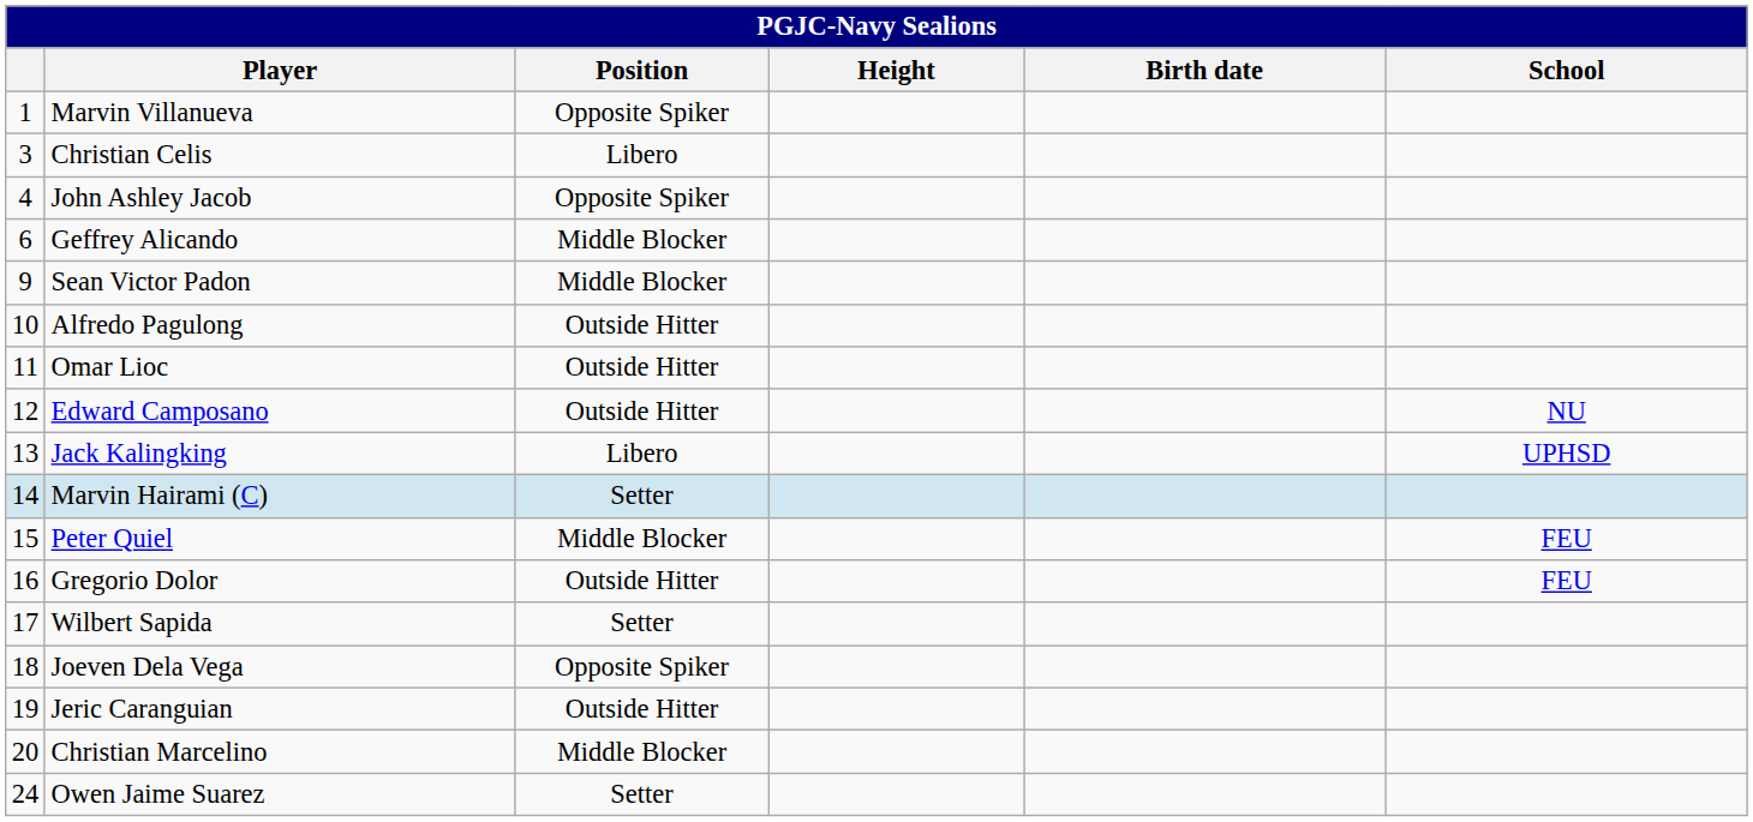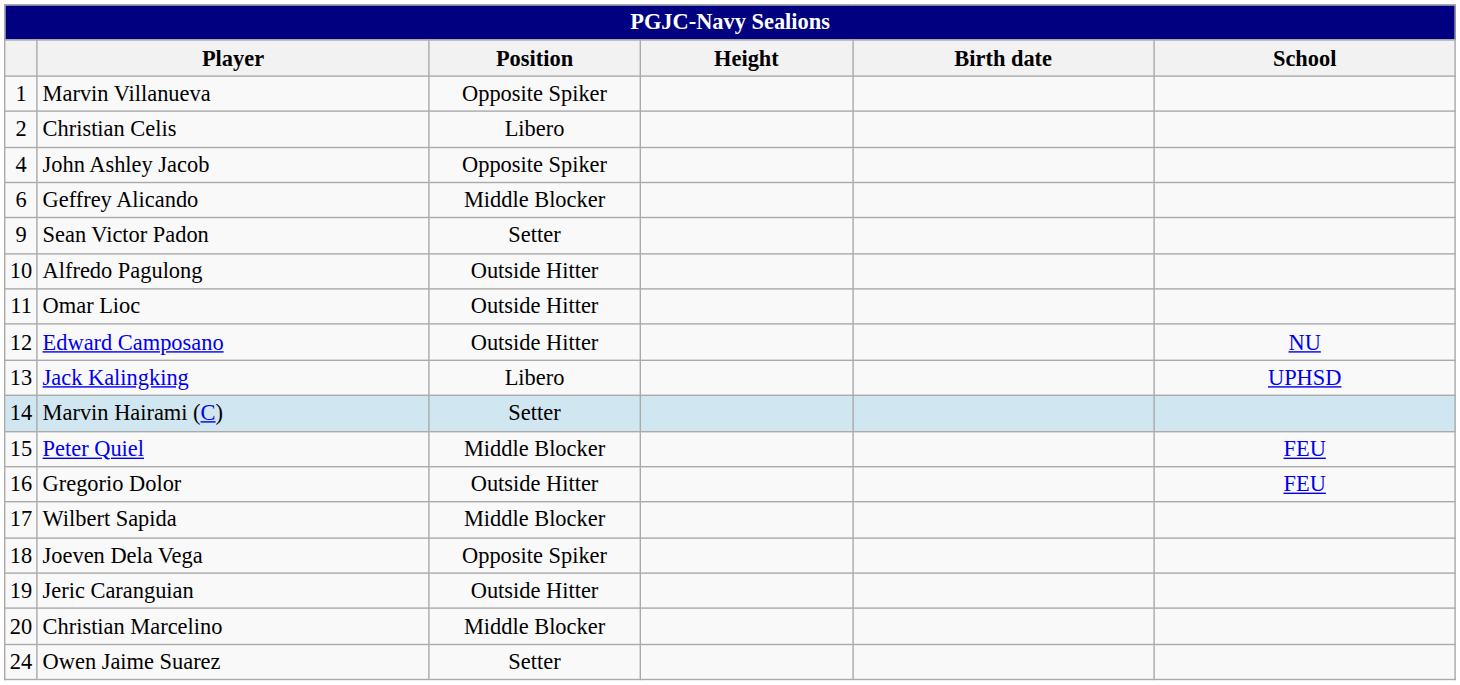Christian Celis | column 1: 3 -> 2
Sean Victor Padon | Position: Middle Blocker -> Setter
Wilbert Sapida | Position: Setter -> Middle Blocker
